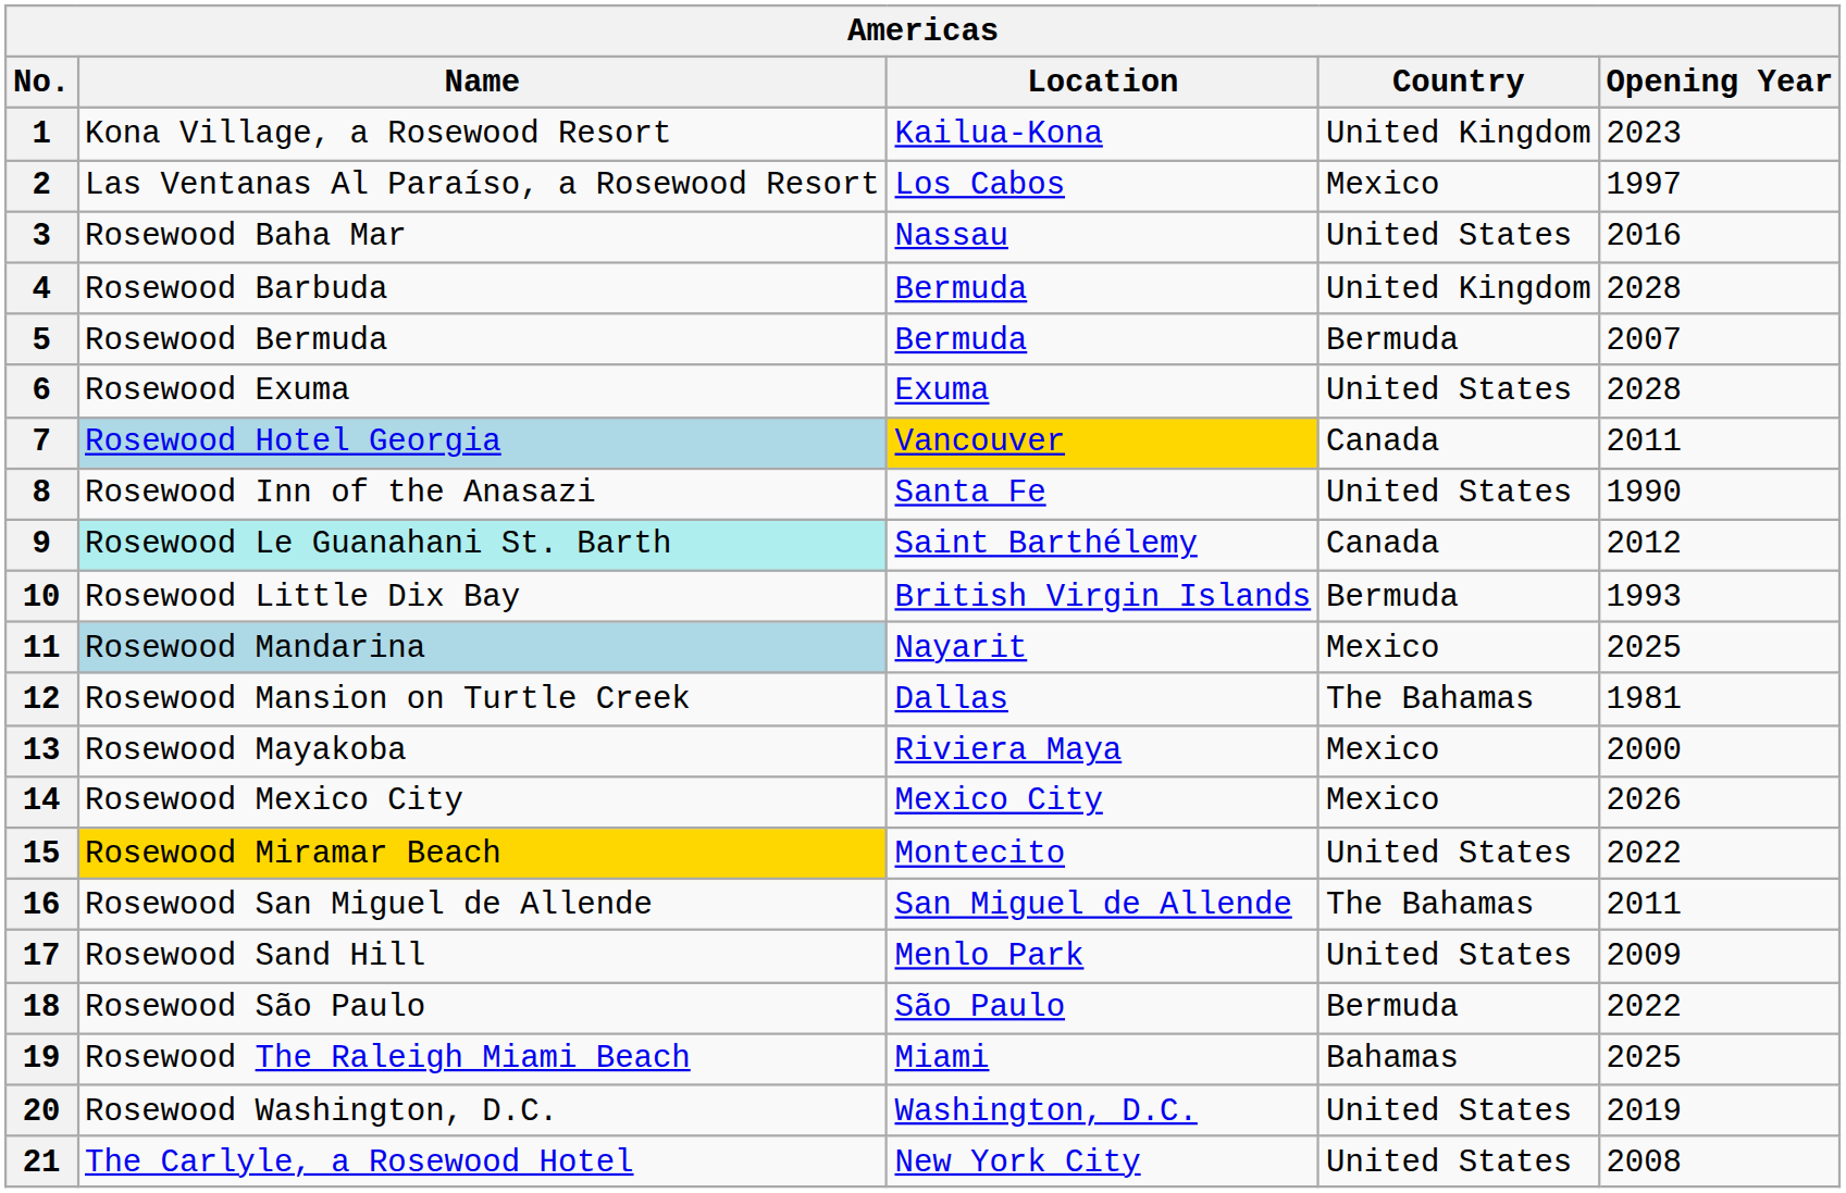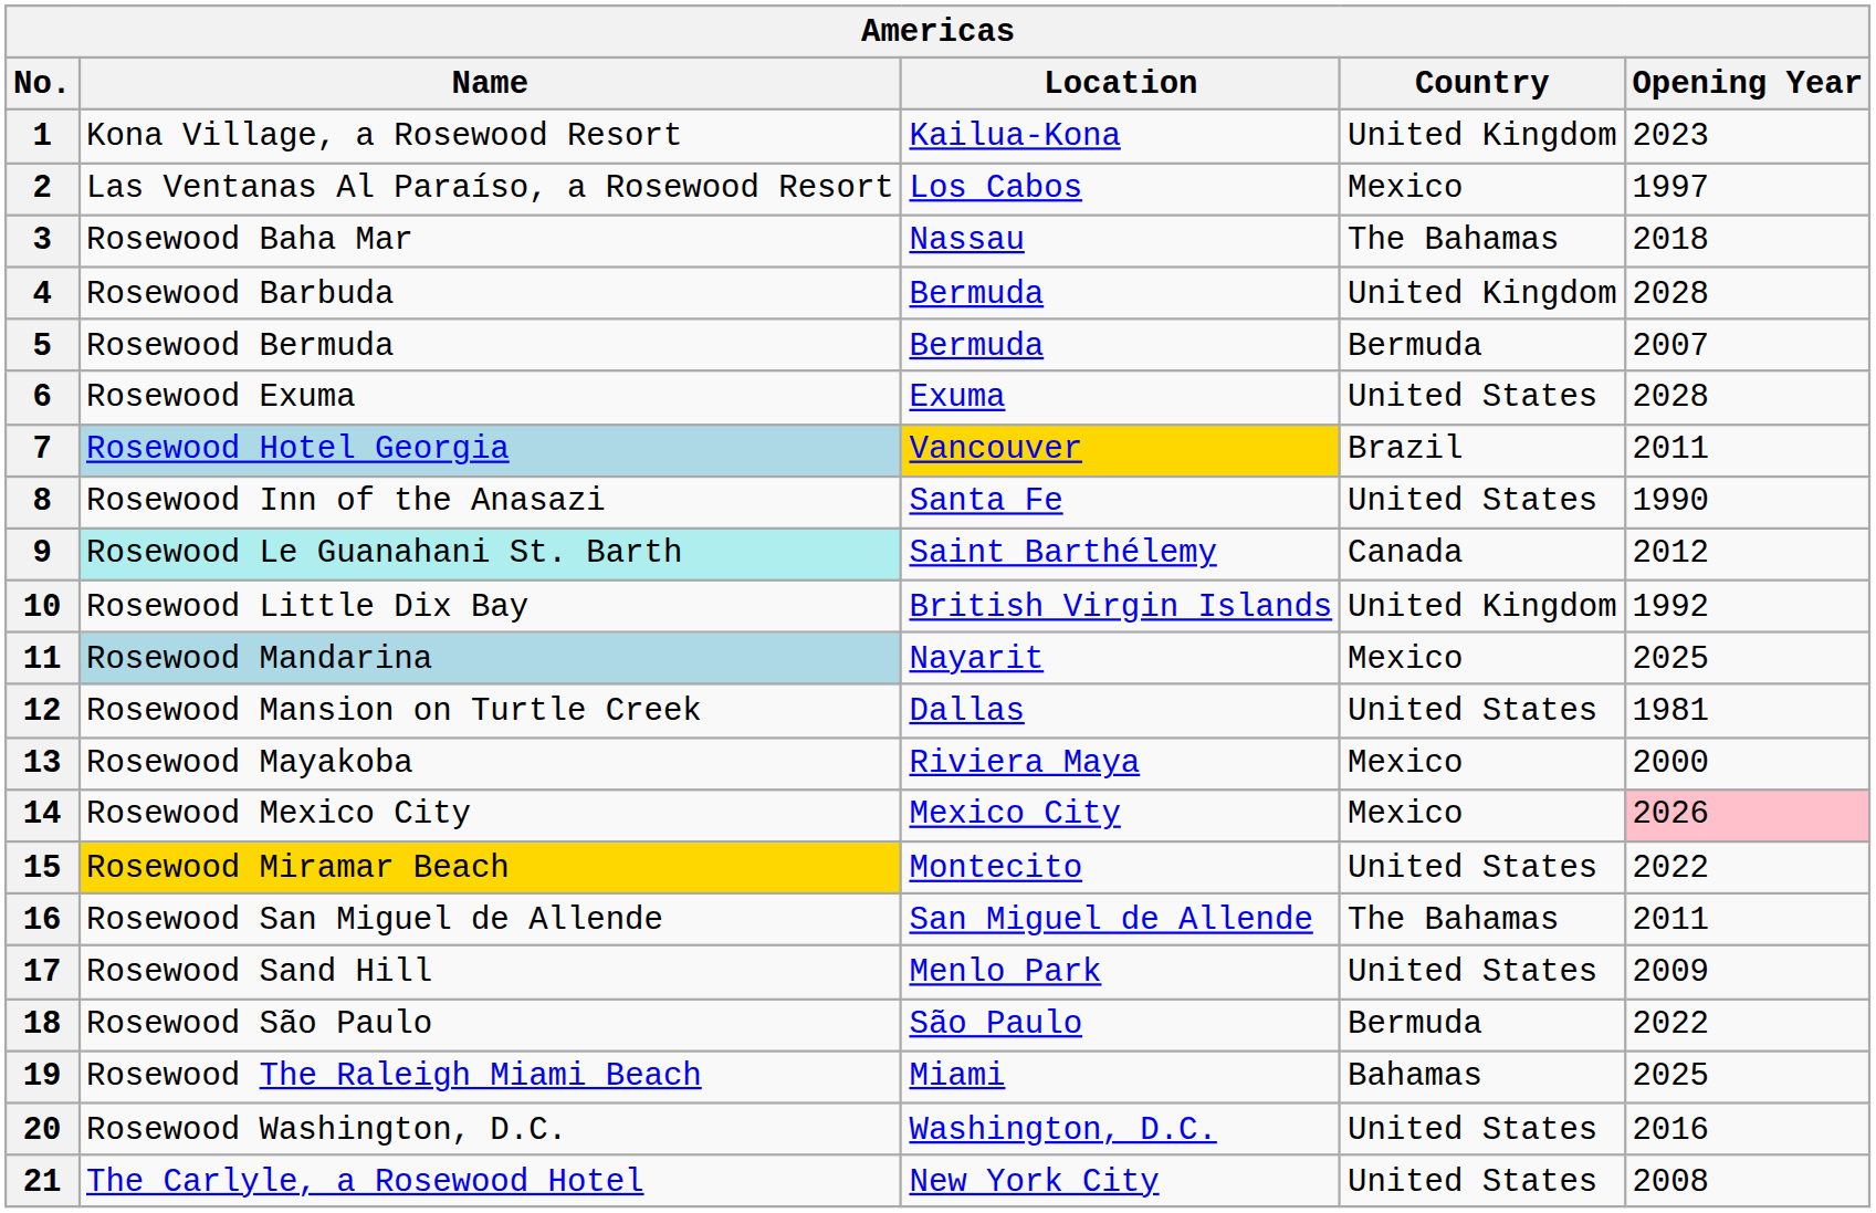3 | Country: United States -> The Bahamas
3 | Opening Year: 2016 -> 2018
7 | Country: Canada -> Brazil
10 | Country: Bermuda -> United Kingdom
10 | Opening Year: 1993 -> 1992
12 | Country: The Bahamas -> United States
14 | Opening Year: no background -> pink background
20 | Opening Year: 2019 -> 2016
